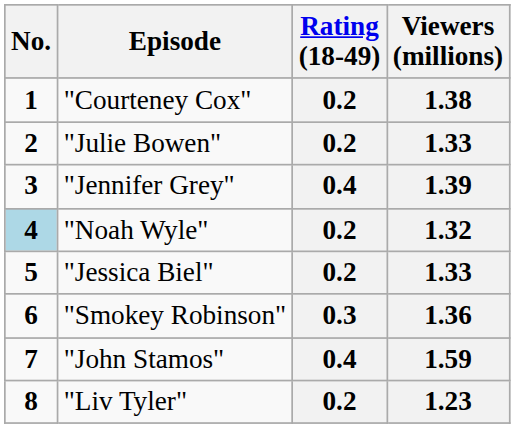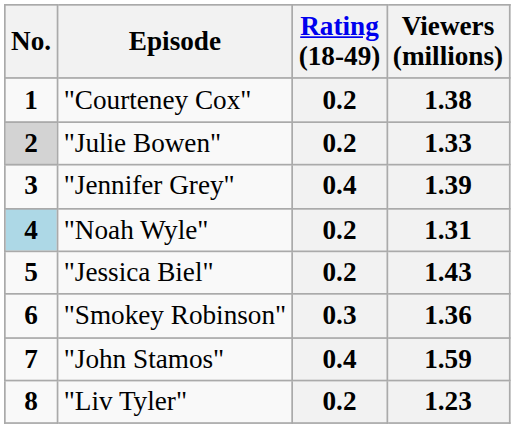"Julie Bowen" | No.: no background -> lightgrey background
"Noah Wyle" | Viewers (millions): 1.32 -> 1.31
"Jessica Biel" | Viewers (millions): 1.33 -> 1.43
